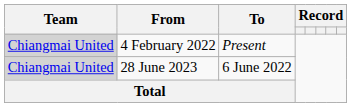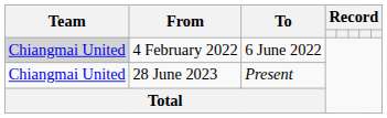4 February 2022 | To: Present -> 6 June 2022
28 June 2023 | Team: lightgrey background -> no background
28 June 2023 | To: 6 June 2022 -> Present
